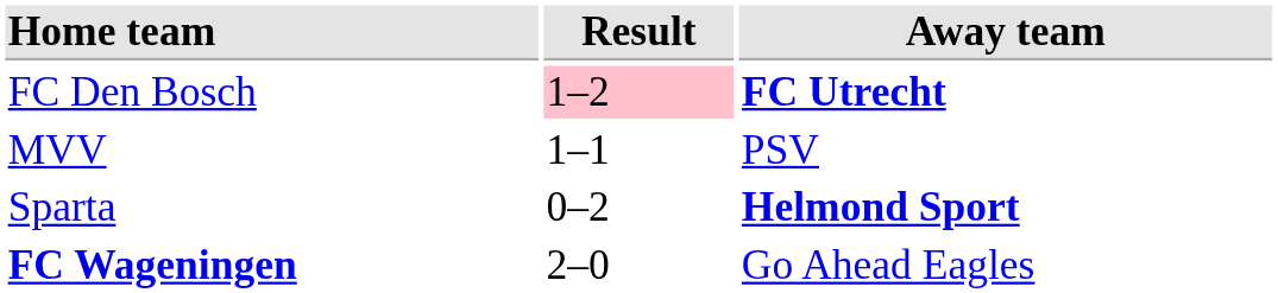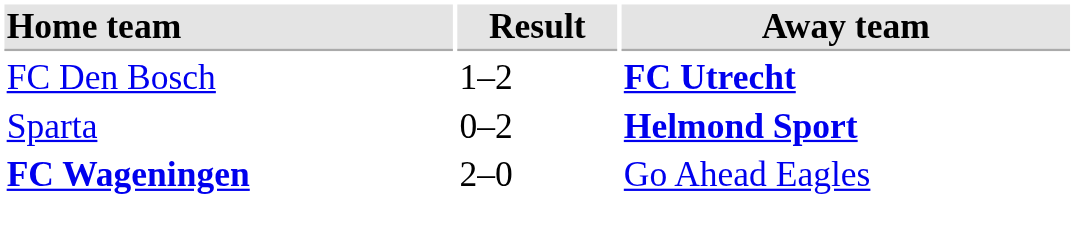FC Den Bosch | Result: pink background -> no background
- row: MVV | 1–1 | PSV
